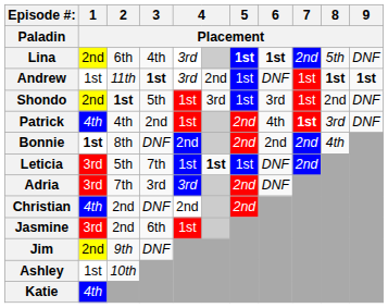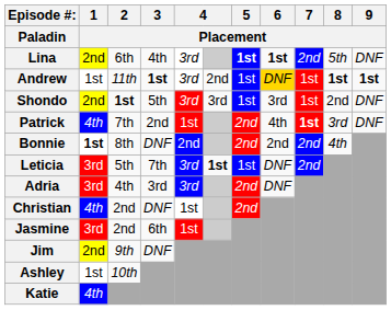Andrew | 6 / Placement: no background -> gold background
Shondo | column 5: 1st -> 3rd
Patrick | 2 / Placement: 4th -> 7th
Leticia | column 5: 1st -> 3rd
Adria | 2 / Placement: 7th -> 4th
Christian | column 5: 2nd -> 1st
